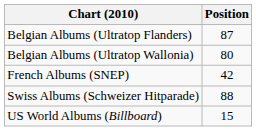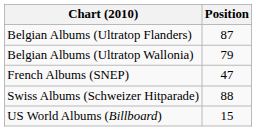Belgian Albums (Ultratop Wallonia) | Position: 80 -> 79
French Albums (SNEP) | Position: 42 -> 47
